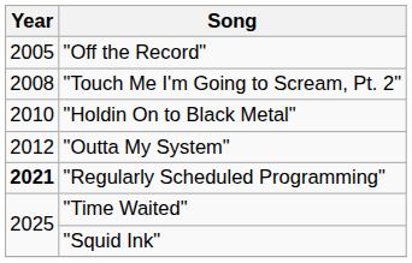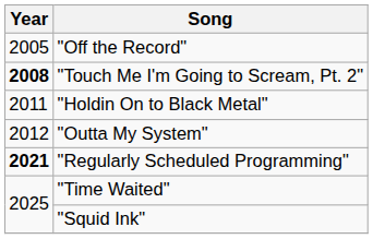"Touch Me I'm Going to Scream, Pt. 2" | Year: normal -> bold
"Holdin On to Black Metal" | Year: 2010 -> 2011
